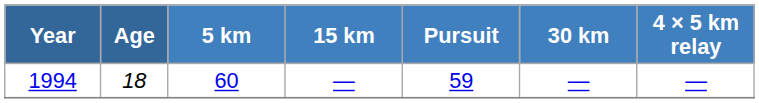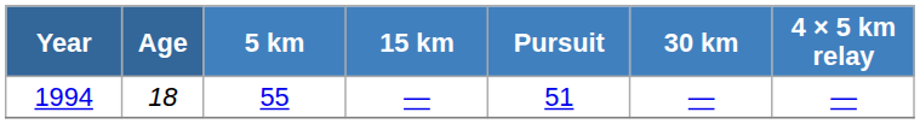1994 | 5 km: 60 -> 55
1994 | Pursuit: 59 -> 51
